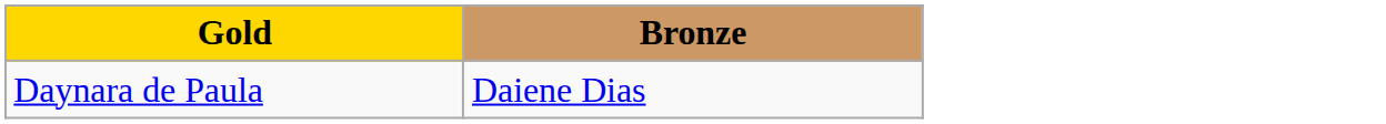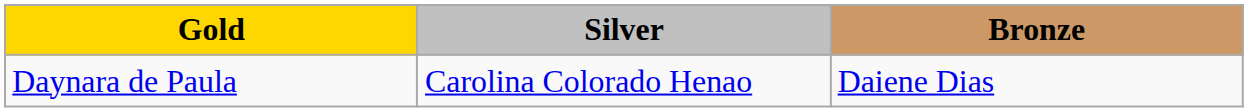+ column: Silver | Carolina Colorado Henao
